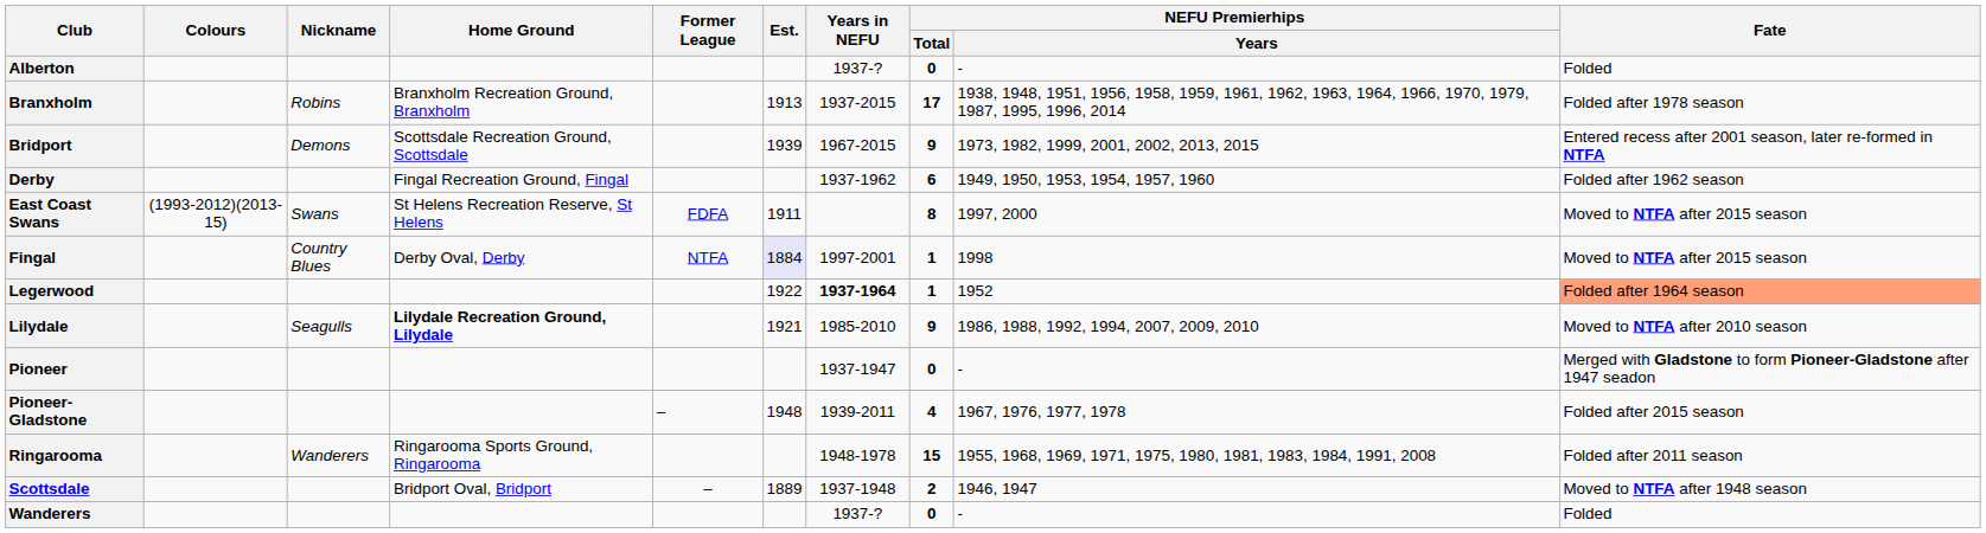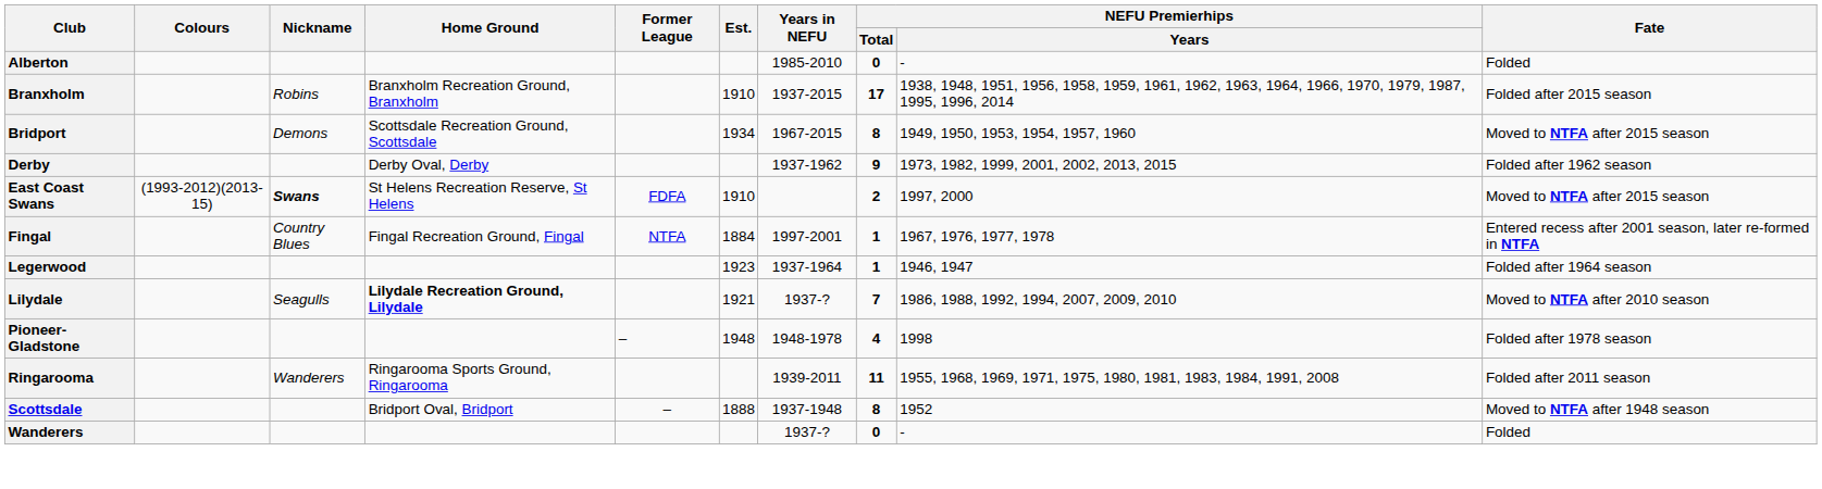Alberton | Years in NEFU: 1937-? -> 1985-2010
Branxholm | Est.: 1913 -> 1910
Branxholm | Fate: Folded after 1978 season -> Folded after 2015 season
Bridport | Est.: 1939 -> 1934
Bridport | NEFU Premierhips / Total: 9 -> 8
Bridport | NEFU Premierhips / Years: 1973, 1982, 1999, 2001, 2002, 2013, 2015 -> 1949, 1950, 1953, 1954, 1957, 1960
Bridport | Fate: Entered recess after 2001 season, later re-formed in NTFA -> Moved to NTFA after 2015 season
Derby | Home Ground: Fingal Recreation Ground, Fingal -> Derby Oval, Derby
Derby | NEFU Premierhips / Total: 6 -> 9
Derby | NEFU Premierhips / Years: 1949, 1950, 1953, 1954, 1957, 1960 -> 1973, 1982, 1999, 2001, 2002, 2013, 2015
East Coast Swans | Nickname: normal -> bold
East Coast Swans | Est.: 1911 -> 1910
East Coast Swans | NEFU Premierhips / Total: 8 -> 2
Fingal | Home Ground: Derby Oval, Derby -> Fingal Recreation Ground, Fingal
Fingal | Est.: lavender background -> no background
Fingal | NEFU Premierhips / Years: 1998 -> 1967, 1976, 1977, 1978
Fingal | Fate: Moved to NTFA after 2015 season -> Entered recess after 2001 season, later re-formed in NTFA
Legerwood | Est.: 1922 -> 1923
Legerwood | Years in NEFU: bold -> normal
Legerwood | NEFU Premierhips / Years: 1952 -> 1946, 1947
Legerwood | Fate: lightsalmon background -> no background
Lilydale | Years in NEFU: 1985-2010 -> 1937-?
Lilydale | NEFU Premierhips / Total: 9 -> 7
- row: Pioneer | 1937-1947 | 0 | - | Merged with Gladstone to form Pioneer-Gladstone after 1947 seadon
Pioneer-Gladstone | Years in NEFU: 1939-2011 -> 1948-1978
Pioneer-Gladstone | NEFU Premierhips / Years: 1967, 1976, 1977, 1978 -> 1998
Pioneer-Gladstone | Fate: Folded after 2015 season -> Folded after 1978 season
Ringarooma | Years in NEFU: 1948-1978 -> 1939-2011
Ringarooma | NEFU Premierhips / Total: 15 -> 11
Scottsdale | Est.: 1889 -> 1888
Scottsdale | NEFU Premierhips / Total: 2 -> 8
Scottsdale | NEFU Premierhips / Years: 1946, 1947 -> 1952
